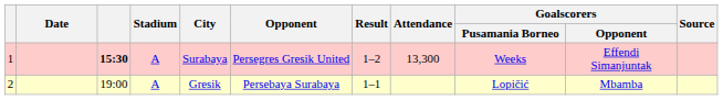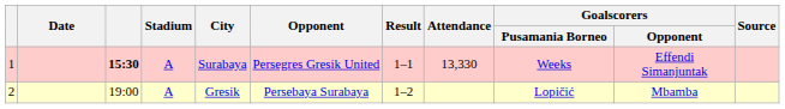1 | Result: 1–2 -> 1–1
1 | Attendance: 13,300 -> 13,330
2 | Result: 1–1 -> 1–2
